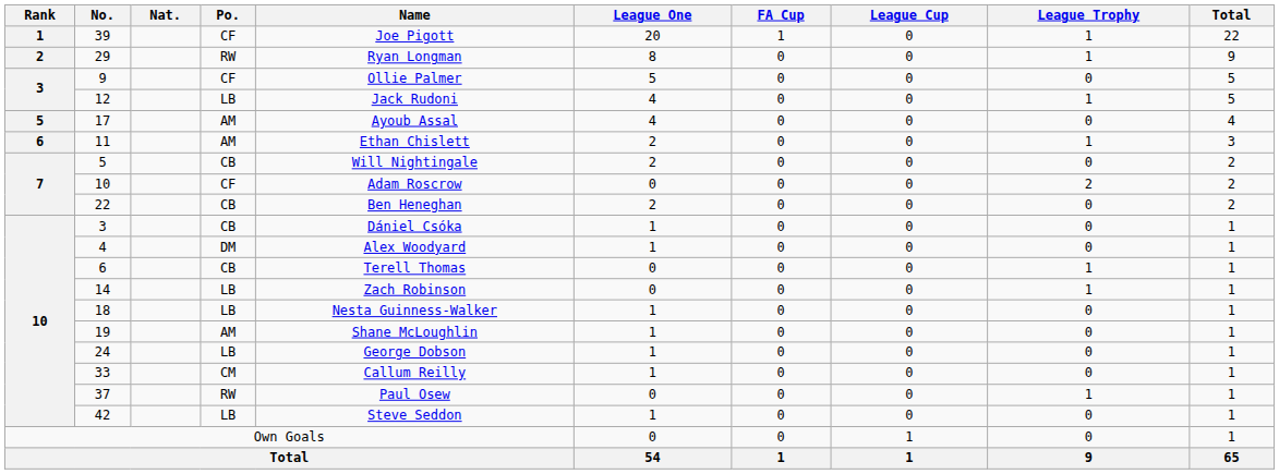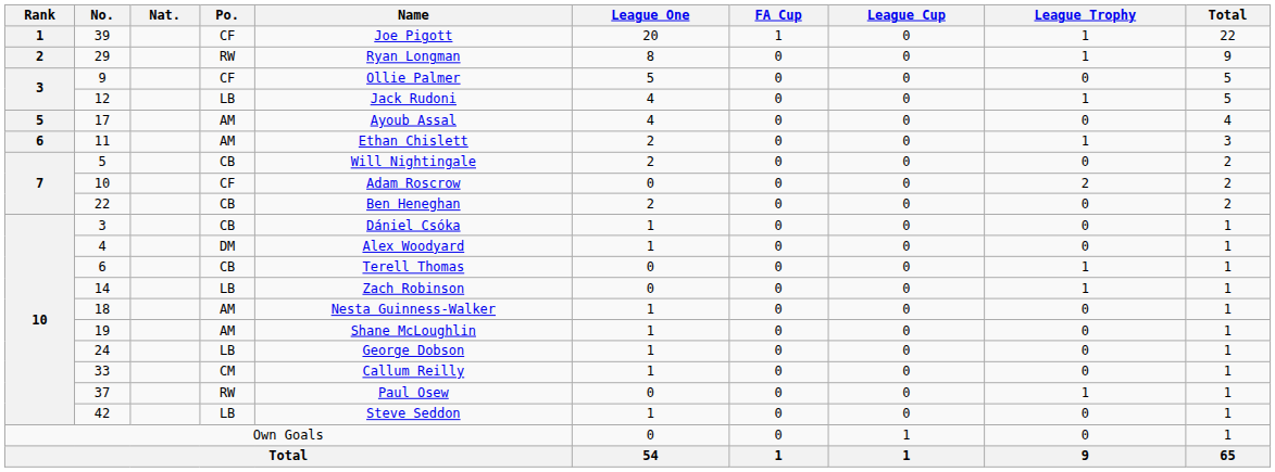18 | Po.: LB -> AM
